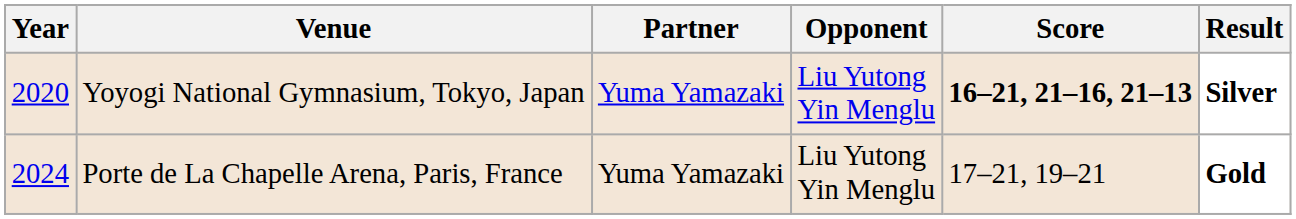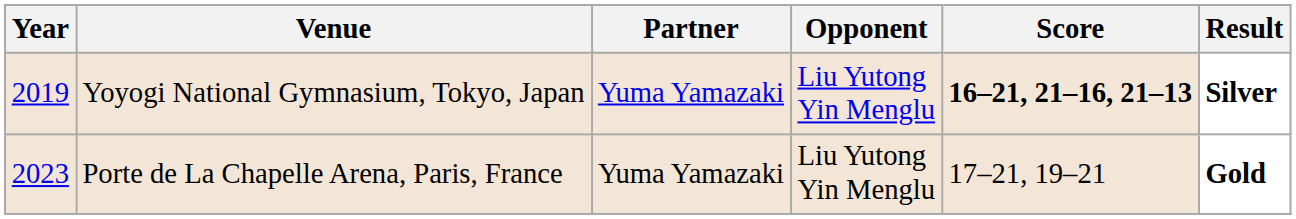Yoyogi National Gymnasium, Tokyo, Japan | Year: 2020 -> 2019
Porte de La Chapelle Arena, Paris, France | Year: 2024 -> 2023
